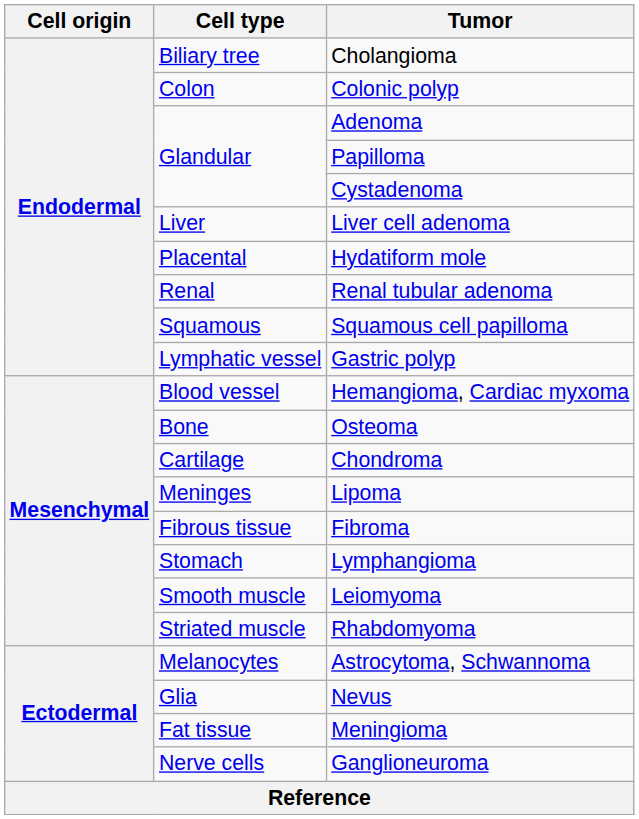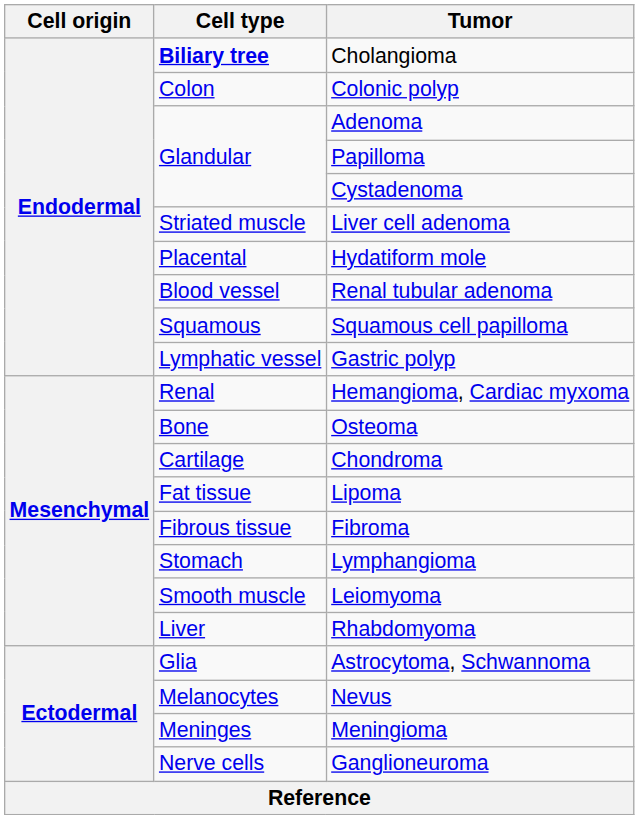Cholangioma | Cell type: normal -> bold
Liver cell adenoma | Cell type: Liver -> Striated muscle
Renal tubular adenoma | Cell type: Renal -> Blood vessel
Hemangioma, Cardiac myxoma | Cell type: Blood vessel -> Renal
Lipoma | Cell type: Meninges -> Fat tissue
Rhabdomyoma | Cell type: Striated muscle -> Liver
Astrocytoma, Schwannoma | Cell type: Melanocytes -> Glia
Nevus | Cell type: Glia -> Melanocytes
Meningioma | Cell type: Fat tissue -> Meninges
